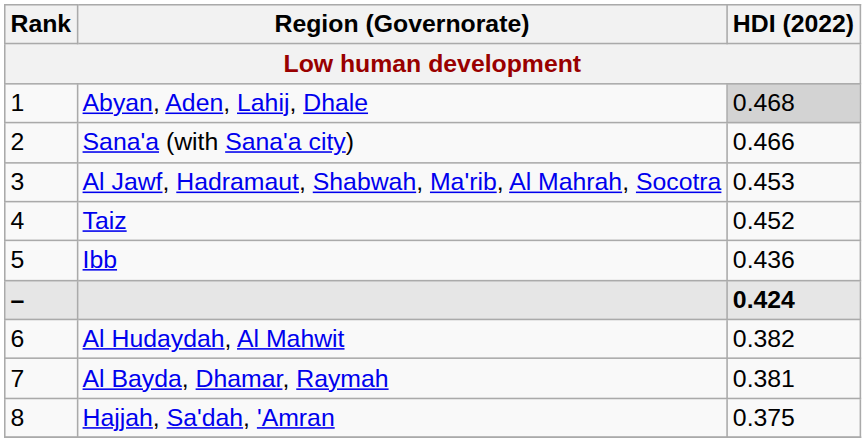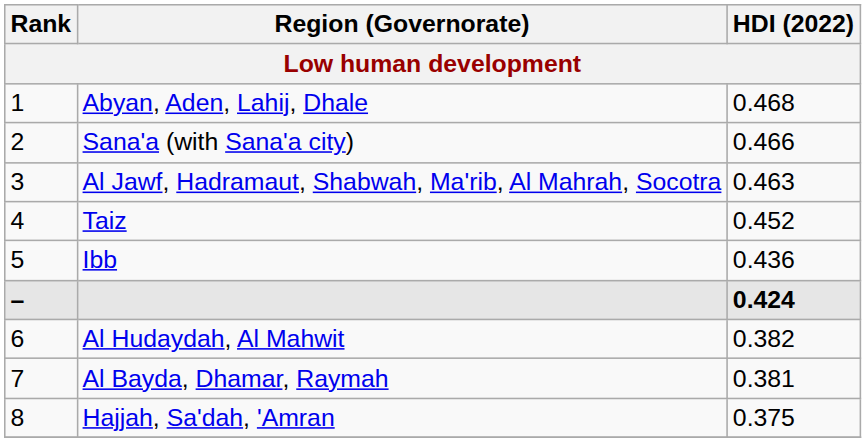Abyan, Aden, Lahij, Dhale | HDI (2022): lightgrey background -> no background
Al Jawf, Hadramaut, Shabwah, Ma'rib, Al Mahrah, Socotra | HDI (2022): 0.453 -> 0.463
